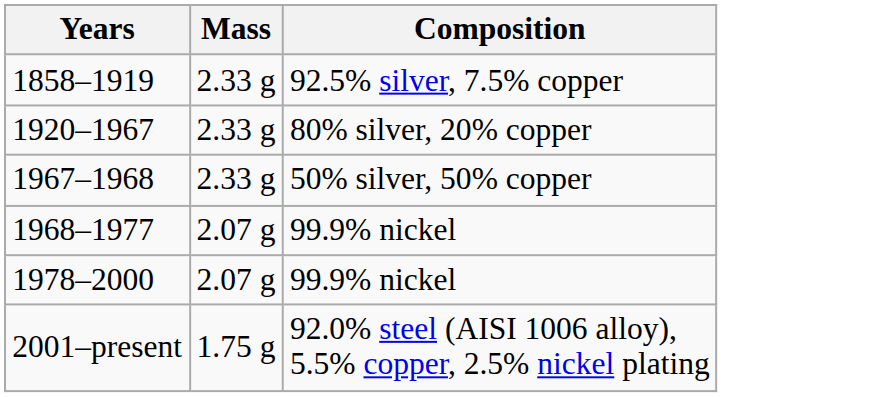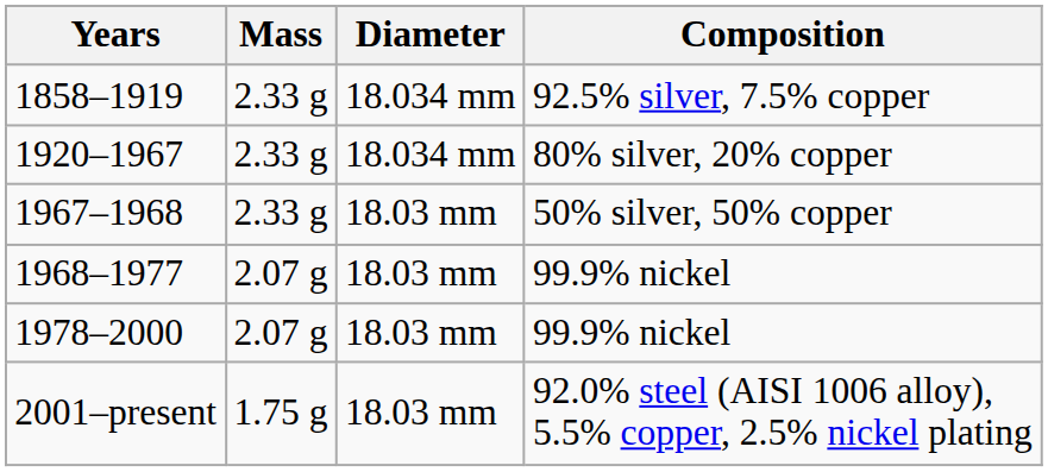+ column: Diameter | 18.034 mm | 18.034 mm | 18.03 mm | 18.03 mm | 18.03 mm | 18.03 mm
